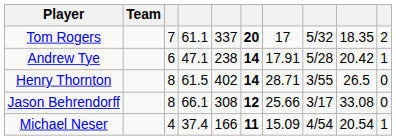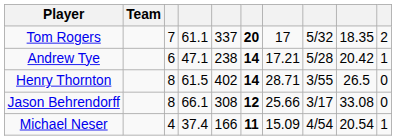Andrew Tye | column 7: 17.91 -> 17.21
